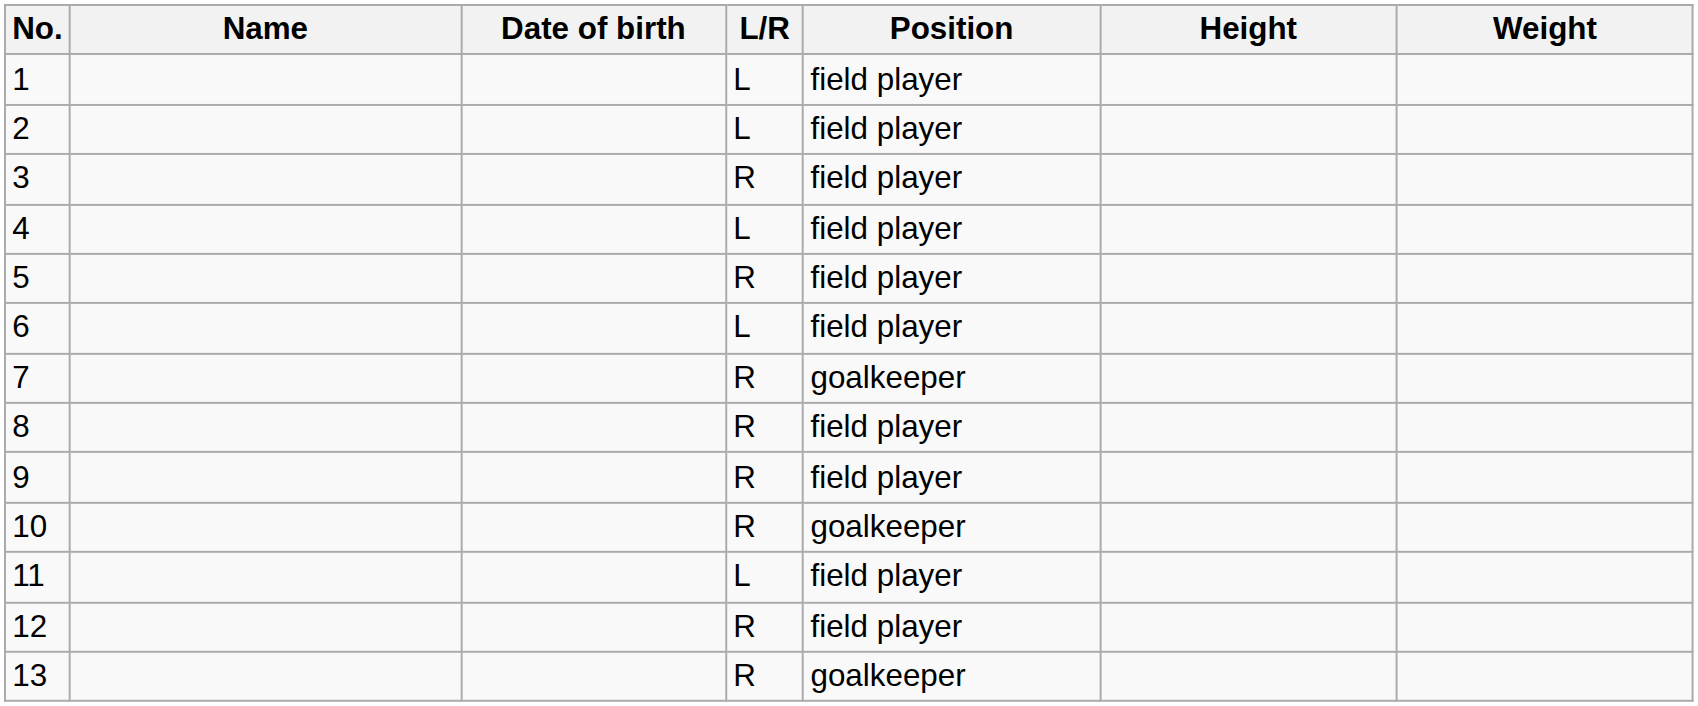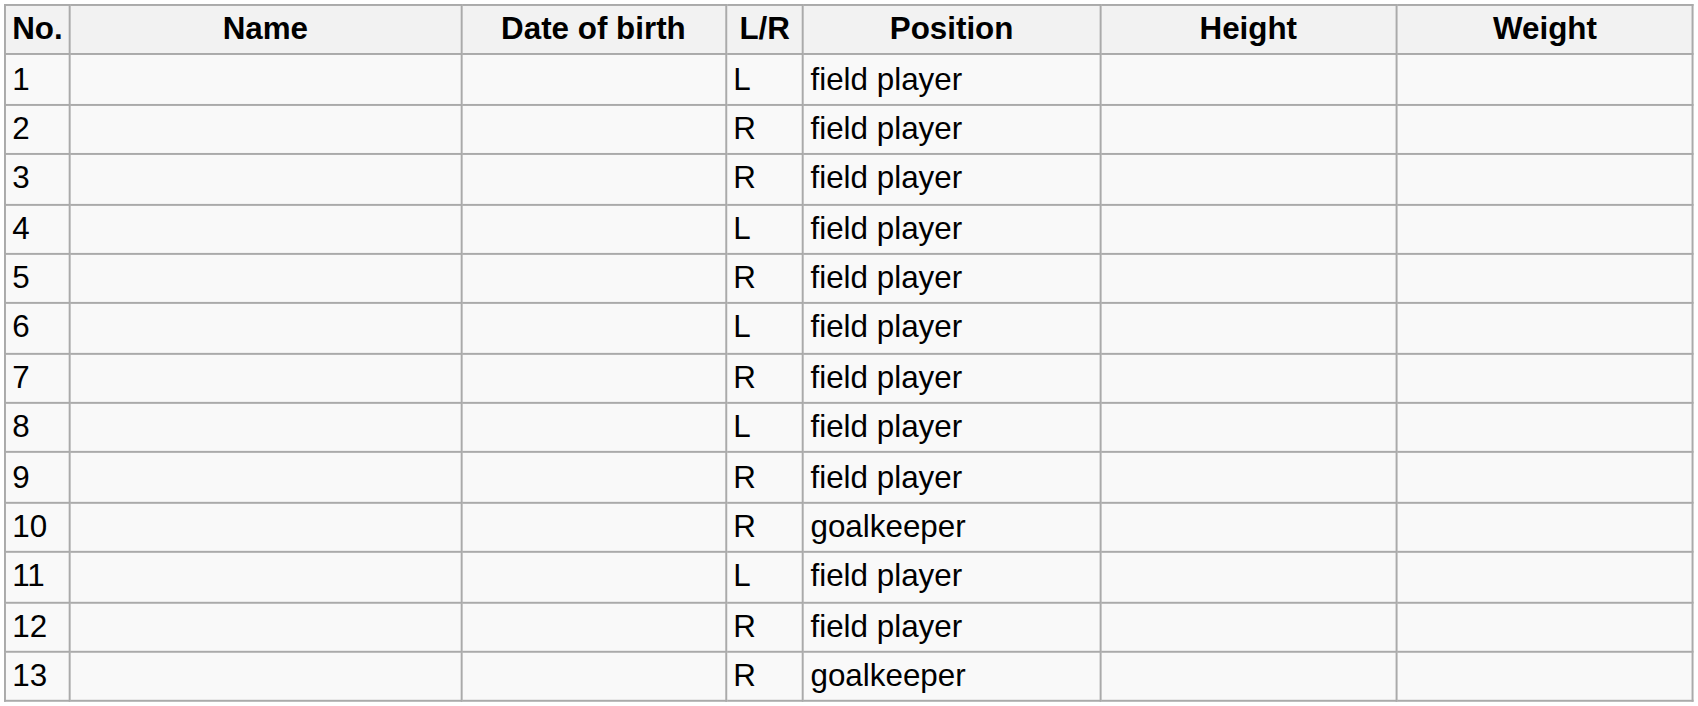2 | L/R: L -> R
7 | Position: goalkeeper -> field player
8 | L/R: R -> L
